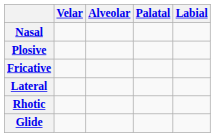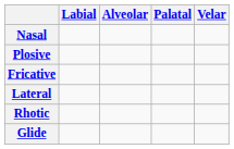columns swapped: Labial <-> Velar
